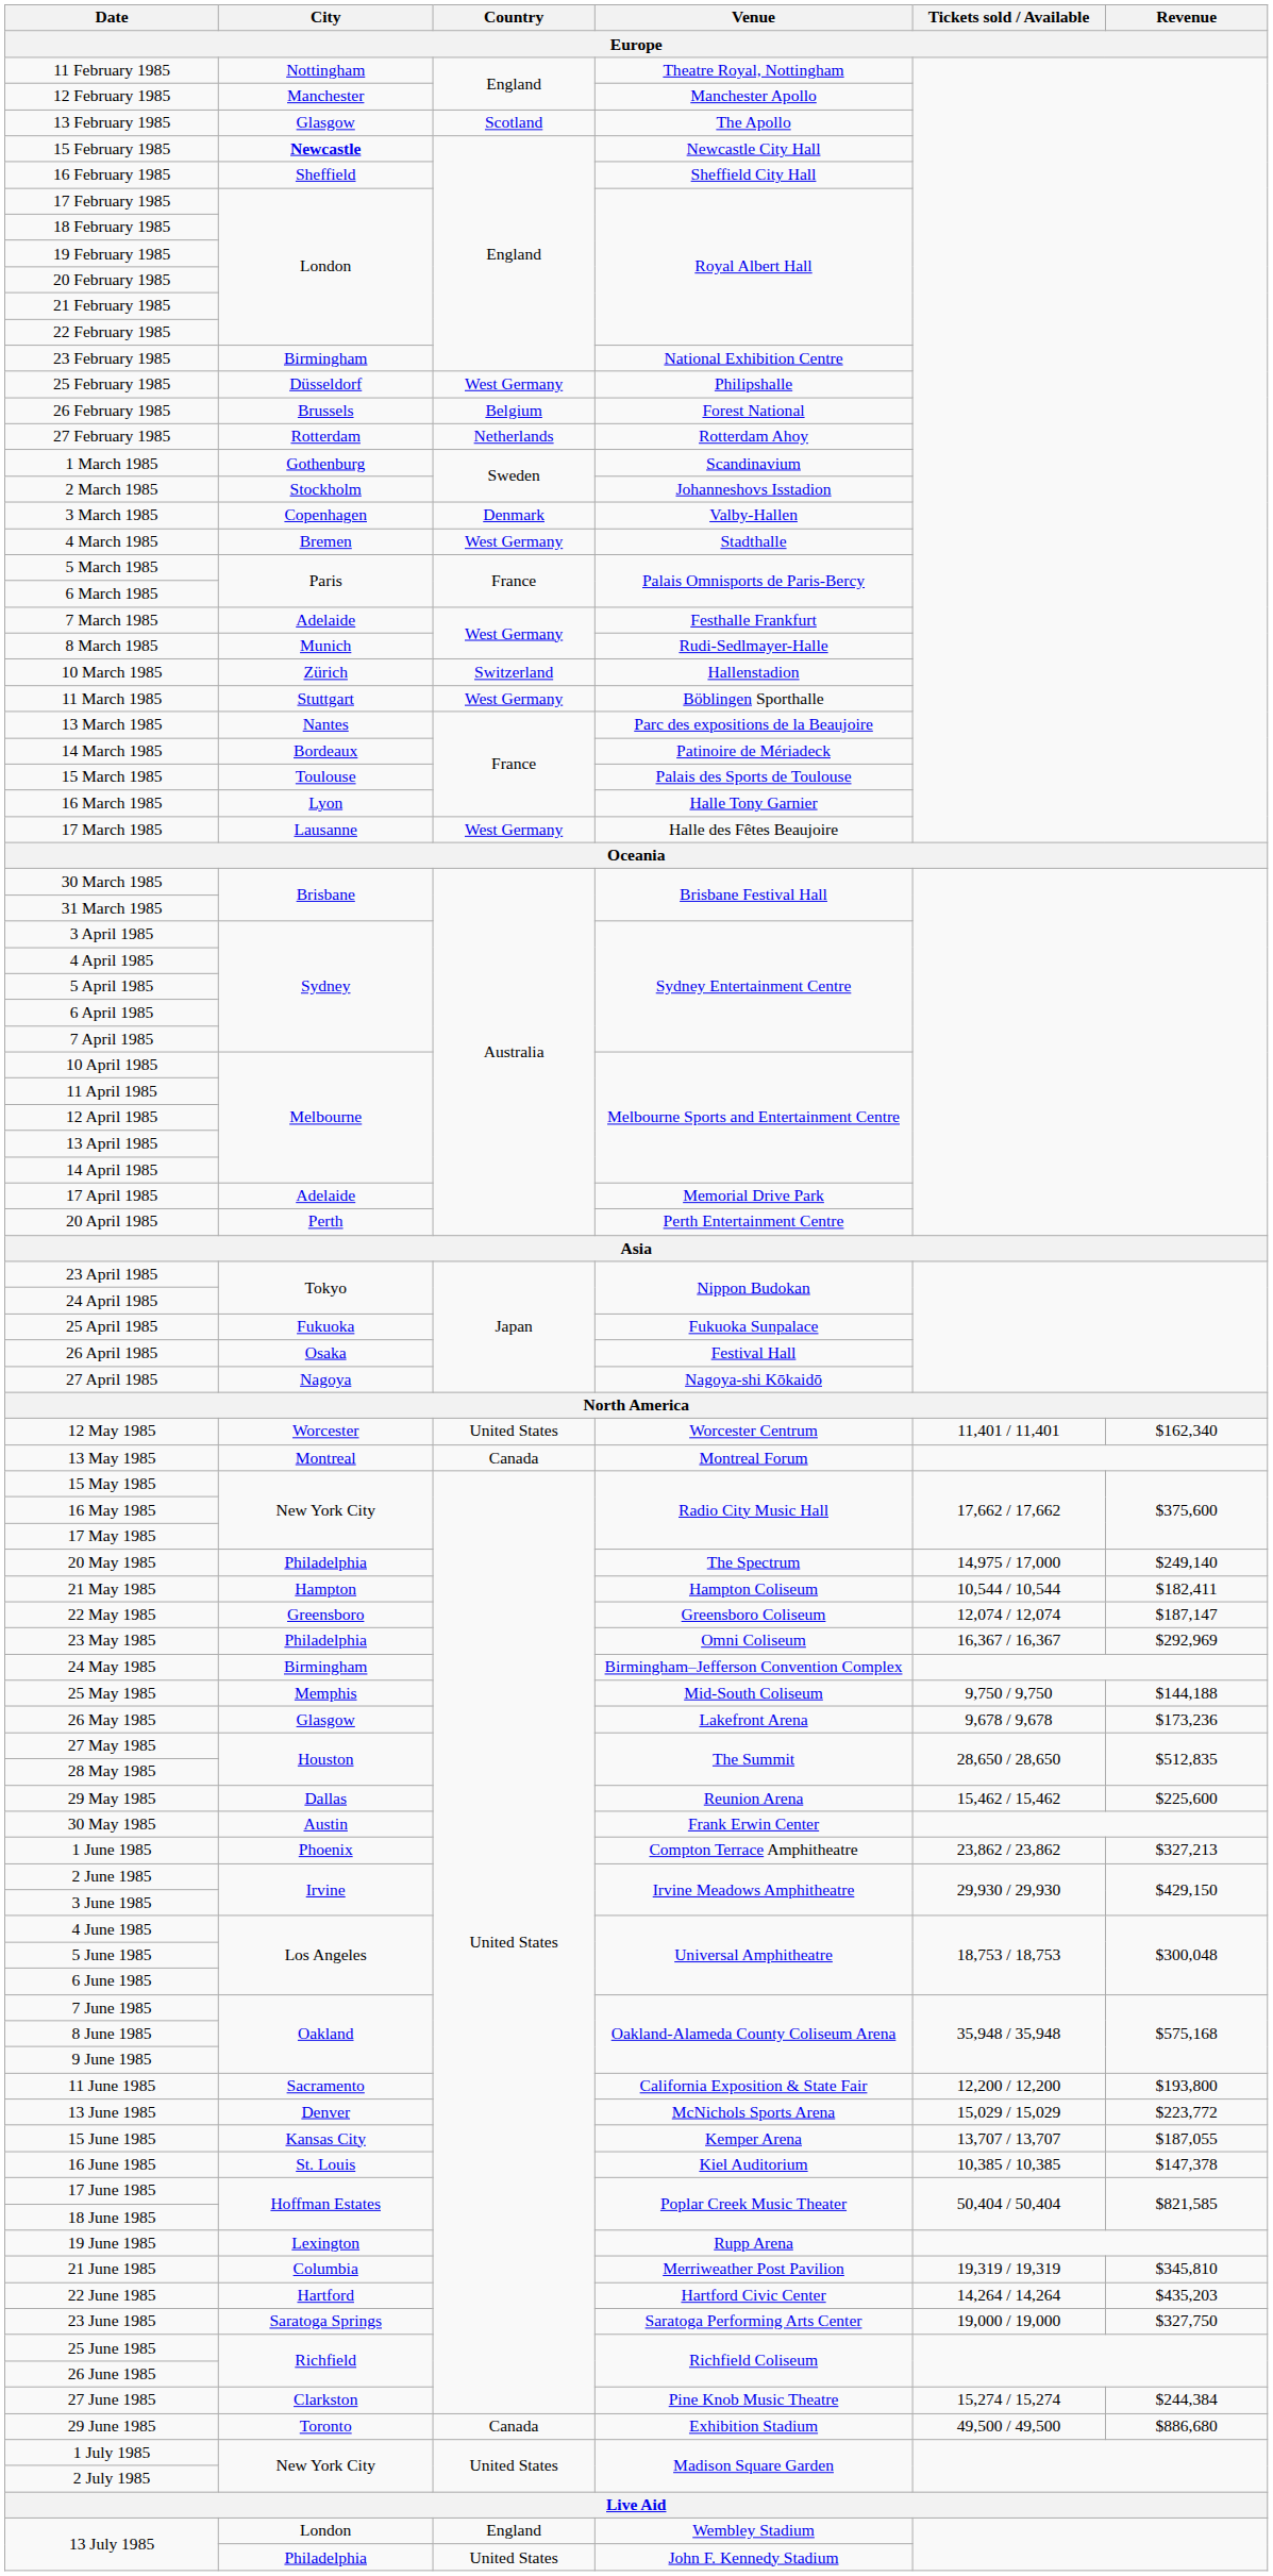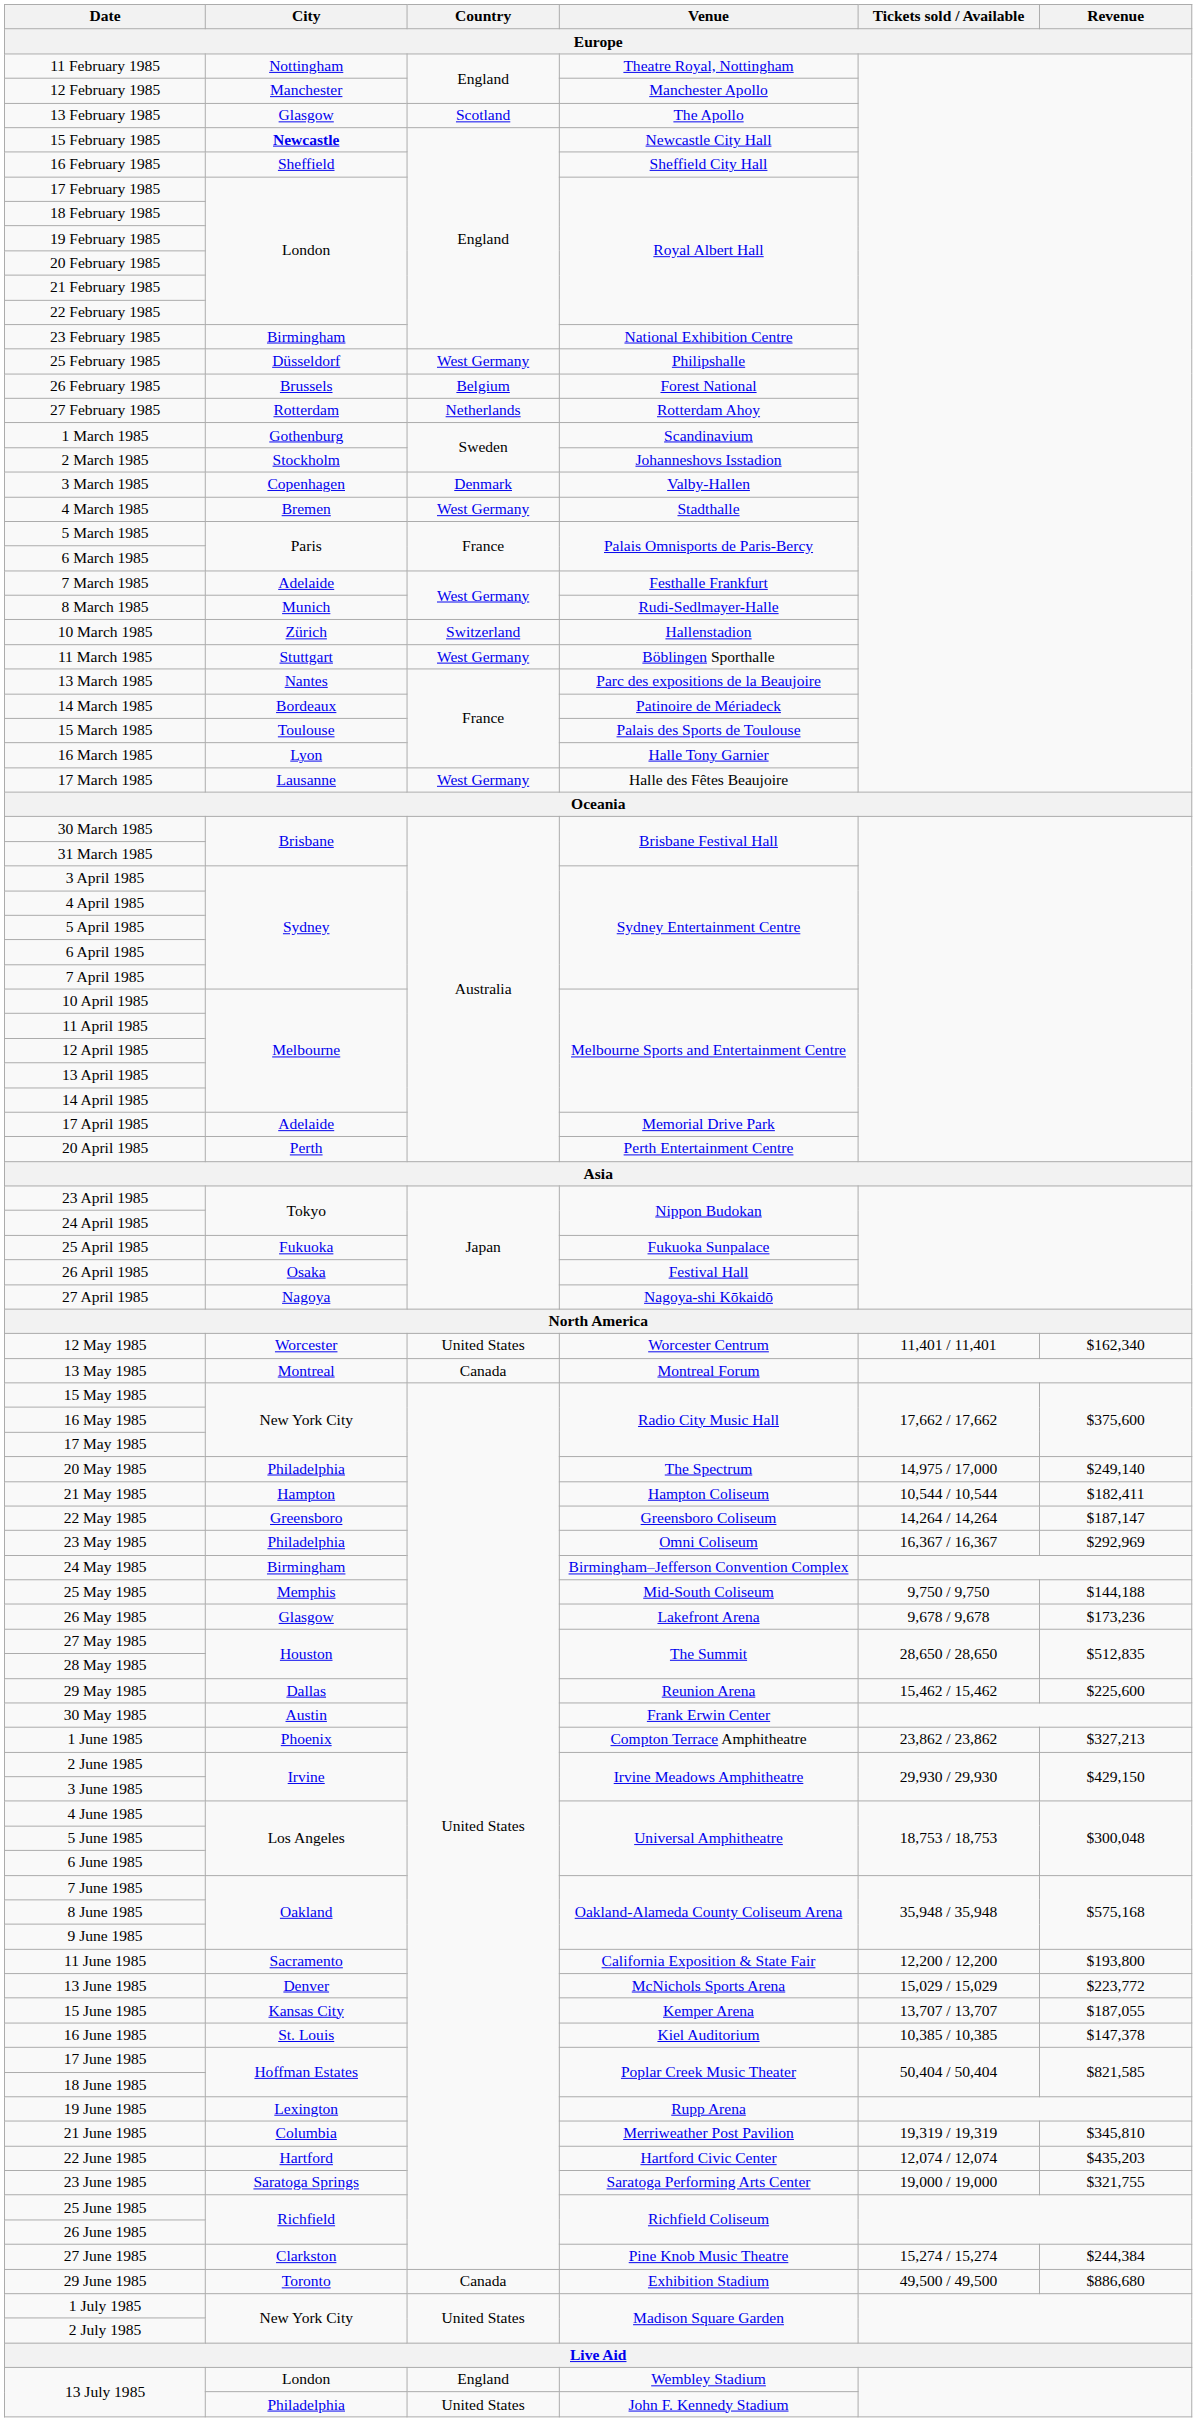22 May 1985 | Tickets sold / Available: 12,074 / 12,074 -> 14,264 / 14,264
22 June 1985 | Tickets sold / Available: 14,264 / 14,264 -> 12,074 / 12,074
23 June 1985 | Revenue: $327,750 -> $321,755
